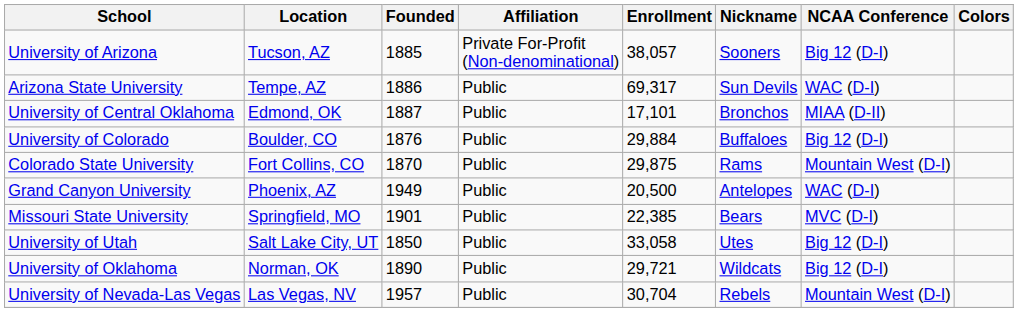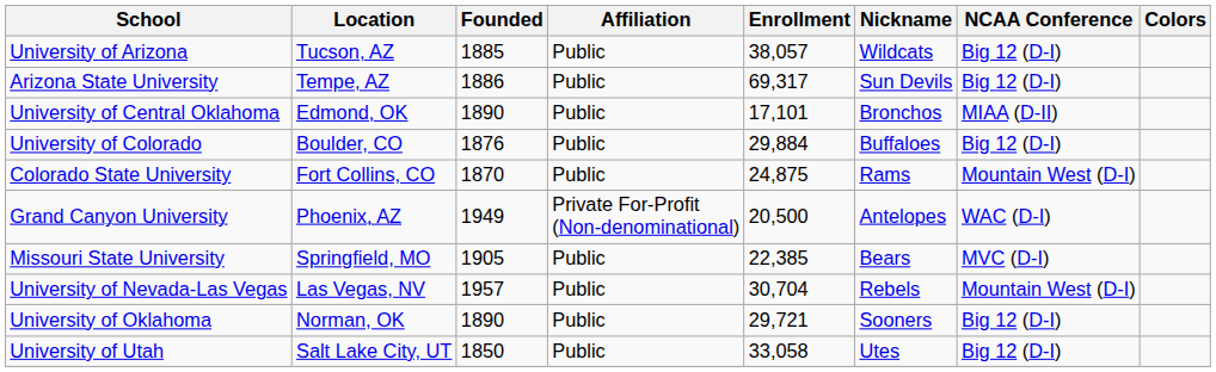University of Arizona | Affiliation: Private For-Profit (Non-denominational) -> Public
University of Arizona | Nickname: Sooners -> Wildcats
Arizona State University | NCAA Conference: WAC (D-I) -> Big 12 (D-I)
University of Central Oklahoma | Founded: 1887 -> 1890
Colorado State University | Enrollment: 29,875 -> 24,875
Grand Canyon University | Affiliation: Public -> Private For-Profit (Non-denominational)
Missouri State University | Founded: 1901 -> 1905
rows swapped: University of Nevada-Las Vegas <-> University of Utah
University of Oklahoma | Nickname: Wildcats -> Sooners
